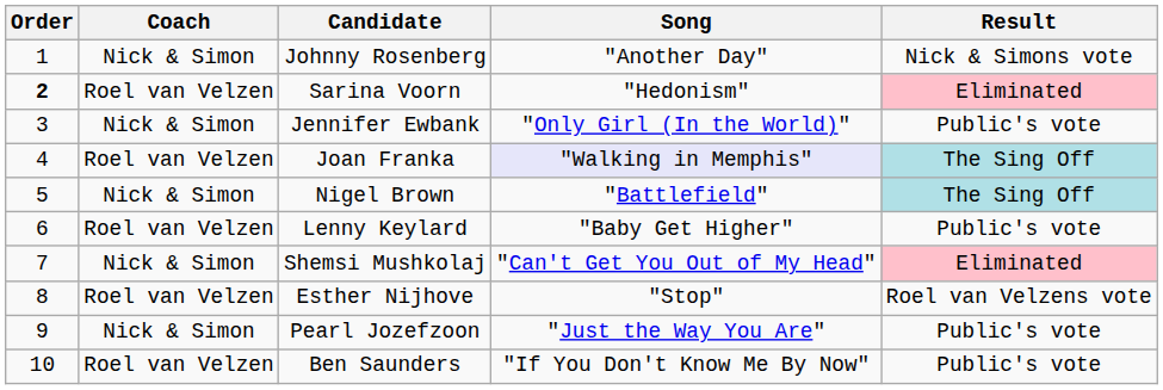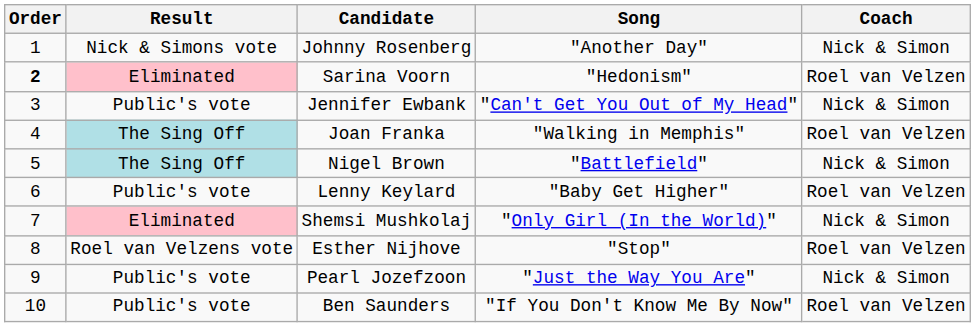columns swapped: Coach <-> Result
Jennifer Ewbank | Song: "Only Girl (In the World)" -> "Can't Get You Out of My Head"
Joan Franka | Song: lavender background -> no background
Shemsi Mushkolaj | Song: "Can't Get You Out of My Head" -> "Only Girl (In the World)"
